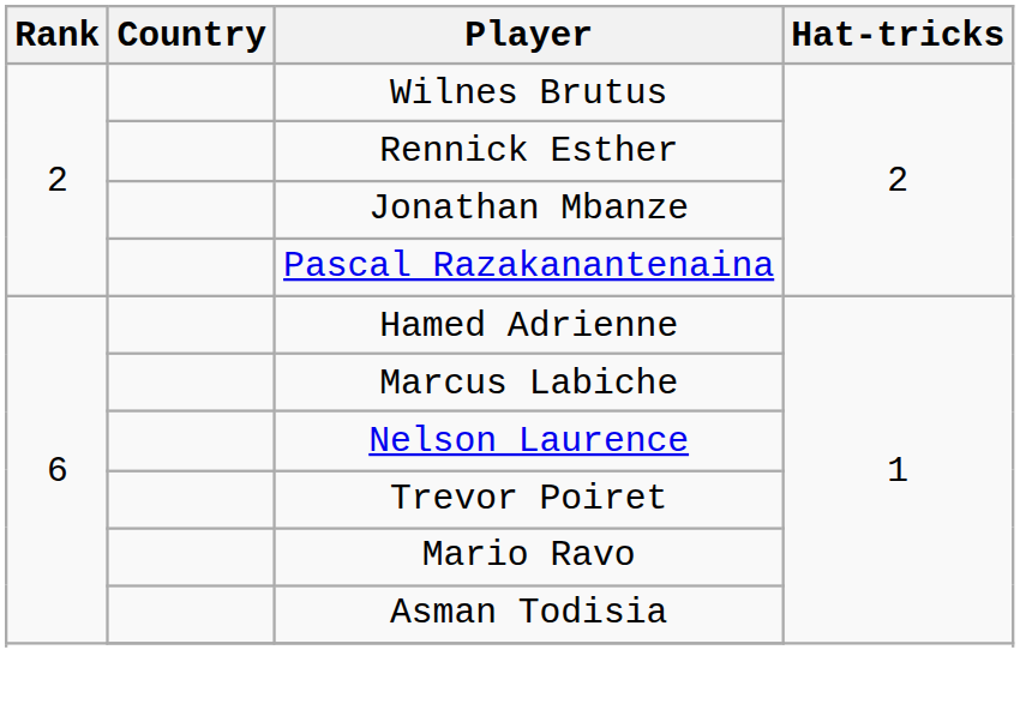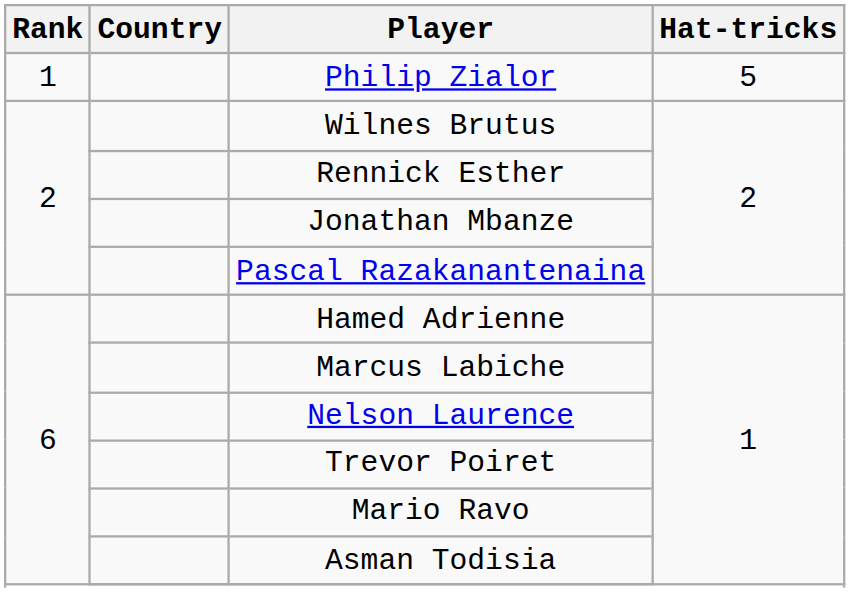+ row: 1 | Philip Zialor | 5
